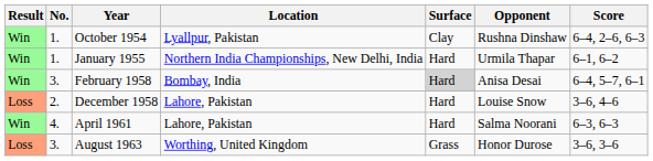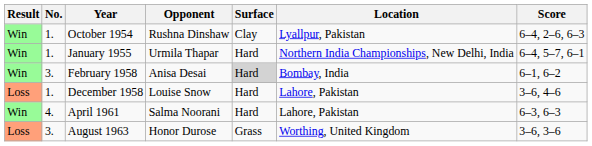columns swapped: Location <-> Opponent
January 1955 | Score: 6–1, 6–2 -> 6–4, 5–7, 6–1
February 1958 | Score: 6–4, 5–7, 6–1 -> 6–1, 6–2
December 1958 | No.: 2. -> 1.
